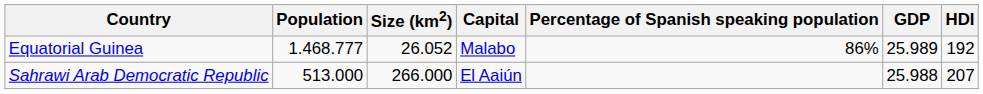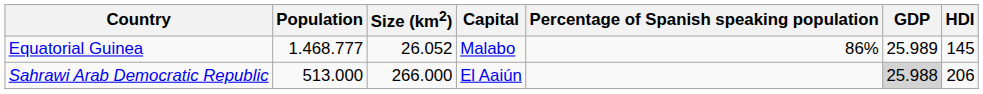Equatorial Guinea | HDI: 192 -> 145
Sahrawi Arab Democratic Republic | GDP: no background -> lightgrey background
Sahrawi Arab Democratic Republic | HDI: 207 -> 206
